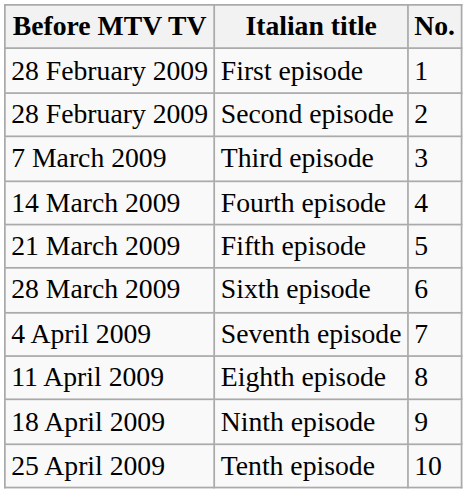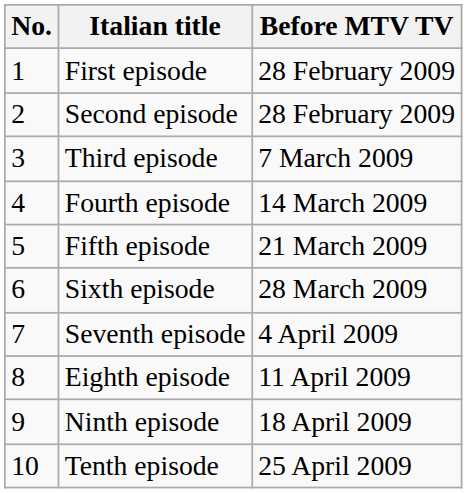columns swapped: No. <-> Before MTV TV
